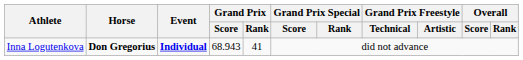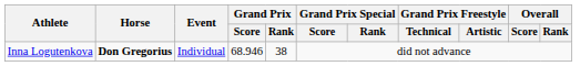Inna Logutenkova | Event: bold -> normal
Inna Logutenkova | Grand Prix / Score: 68.943 -> 68.946
Inna Logutenkova | Grand Prix / Rank: 41 -> 38
